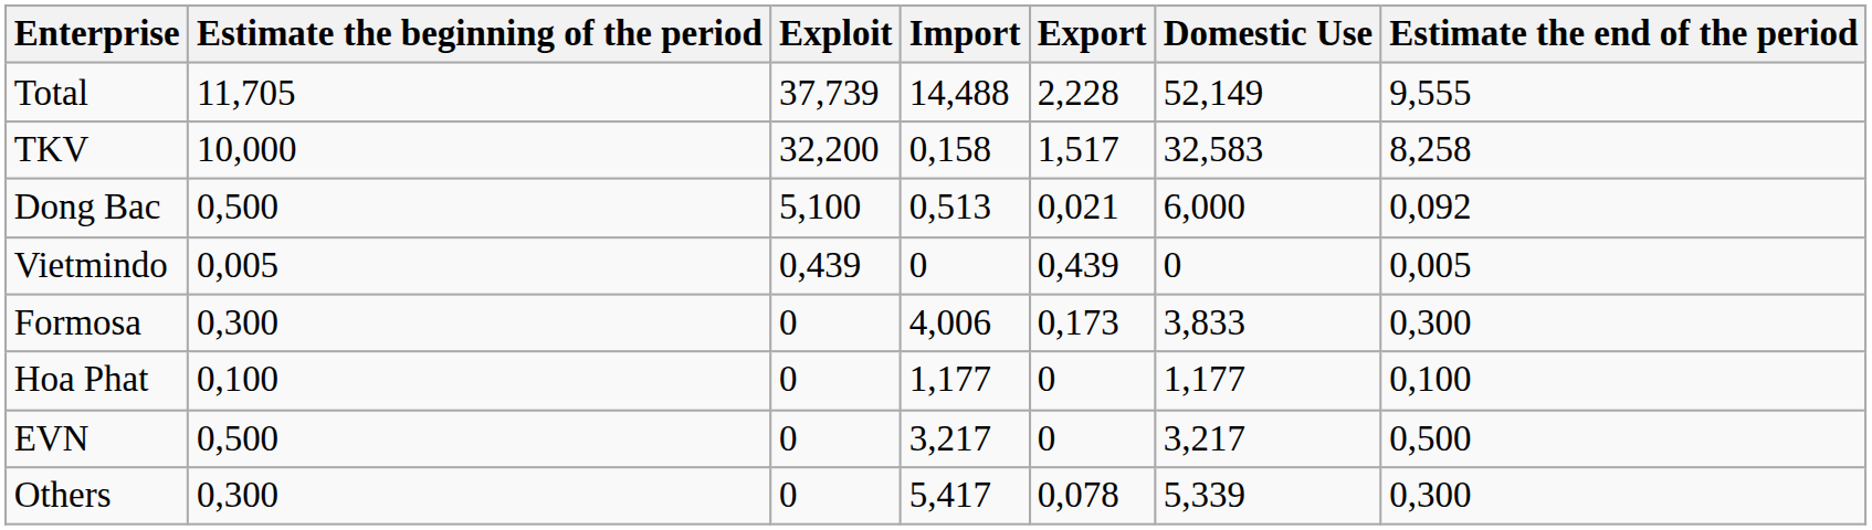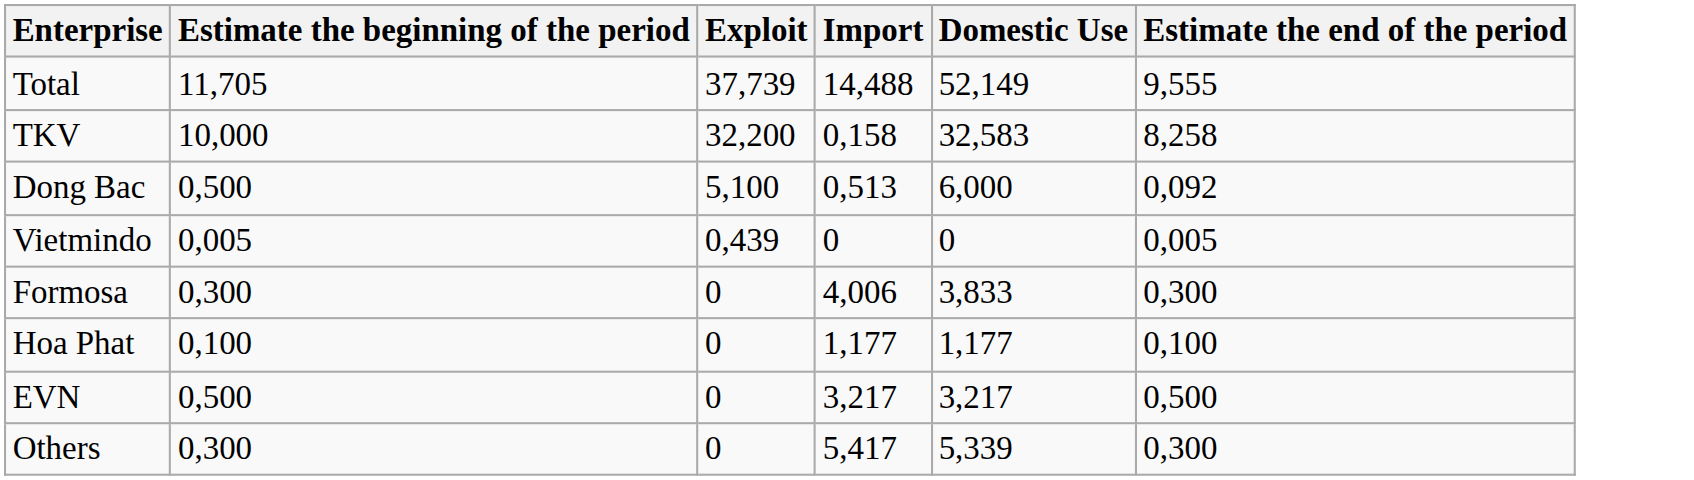- column: Export | 2,228 | 1,517 | 0,021 | 0,439 | 0,173 | 0 | 0 | 0,078
